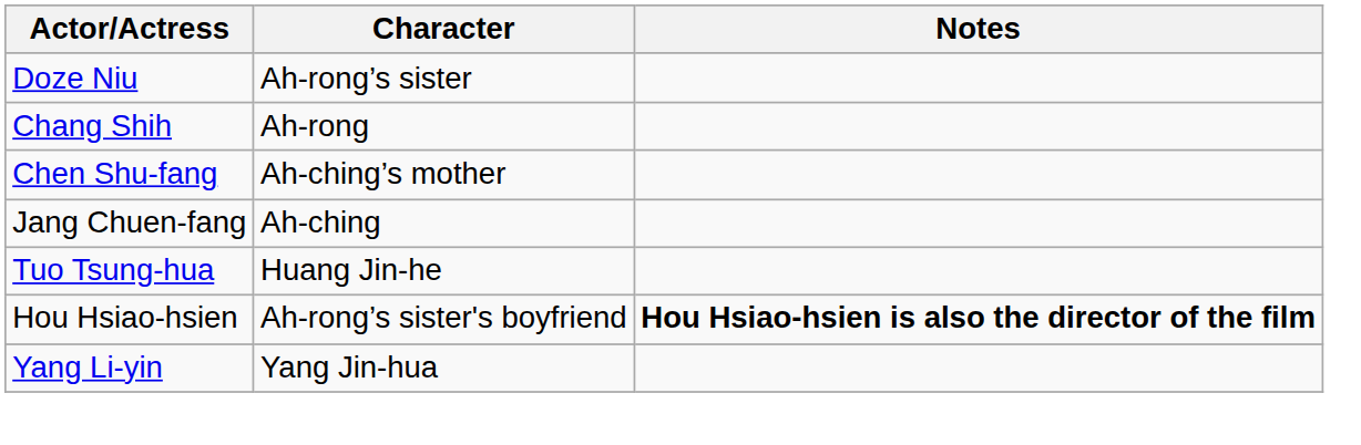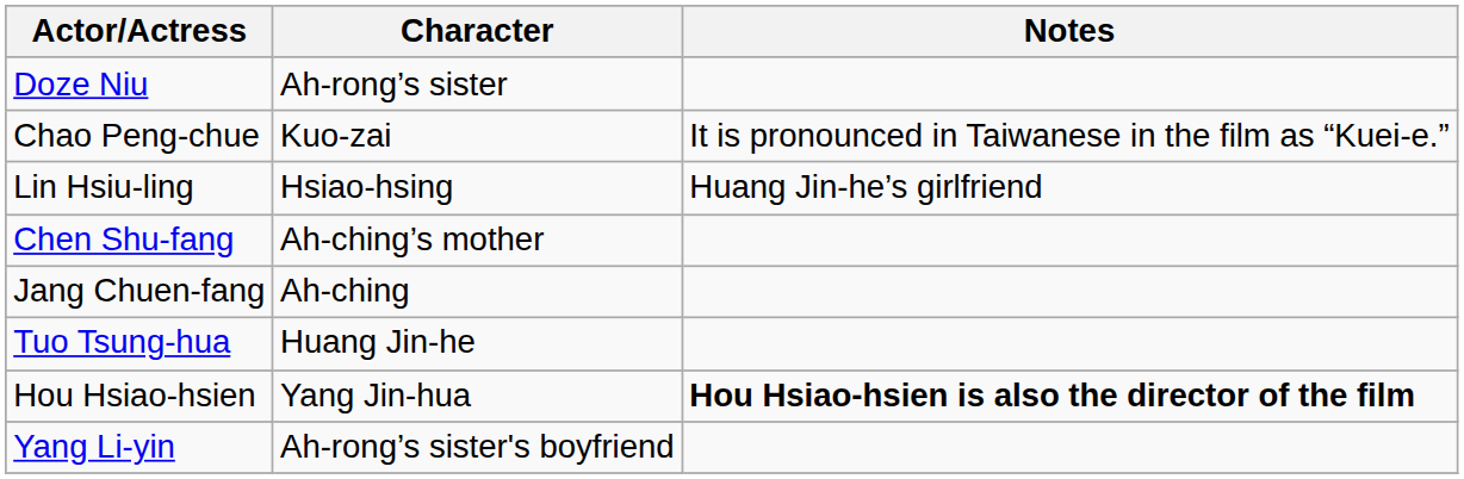- row: Chang Shih | Ah-rong
+ row: Chao Peng-chue | Kuo-zai | It is pronounced in Taiwanese in the film as “Kuei-e.”
+ row: Lin Hsiu-ling | Hsiao-hsing | Huang Jin-he’s girlfriend
Hou Hsiao-hsien | Character: Ah-rong’s sister's boyfriend -> Yang Jin-hua
Yang Li-yin | Character: Yang Jin-hua -> Ah-rong’s sister's boyfriend
